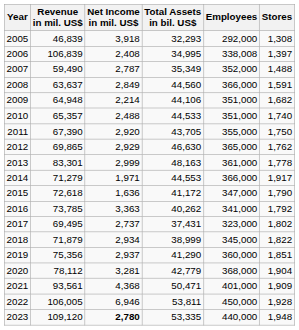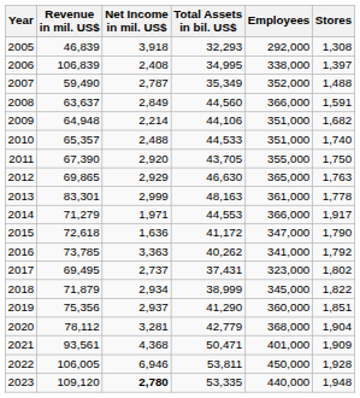2006 | Employees: 338,008 -> 338,000
2012 | Stores: 1,762 -> 1,763
